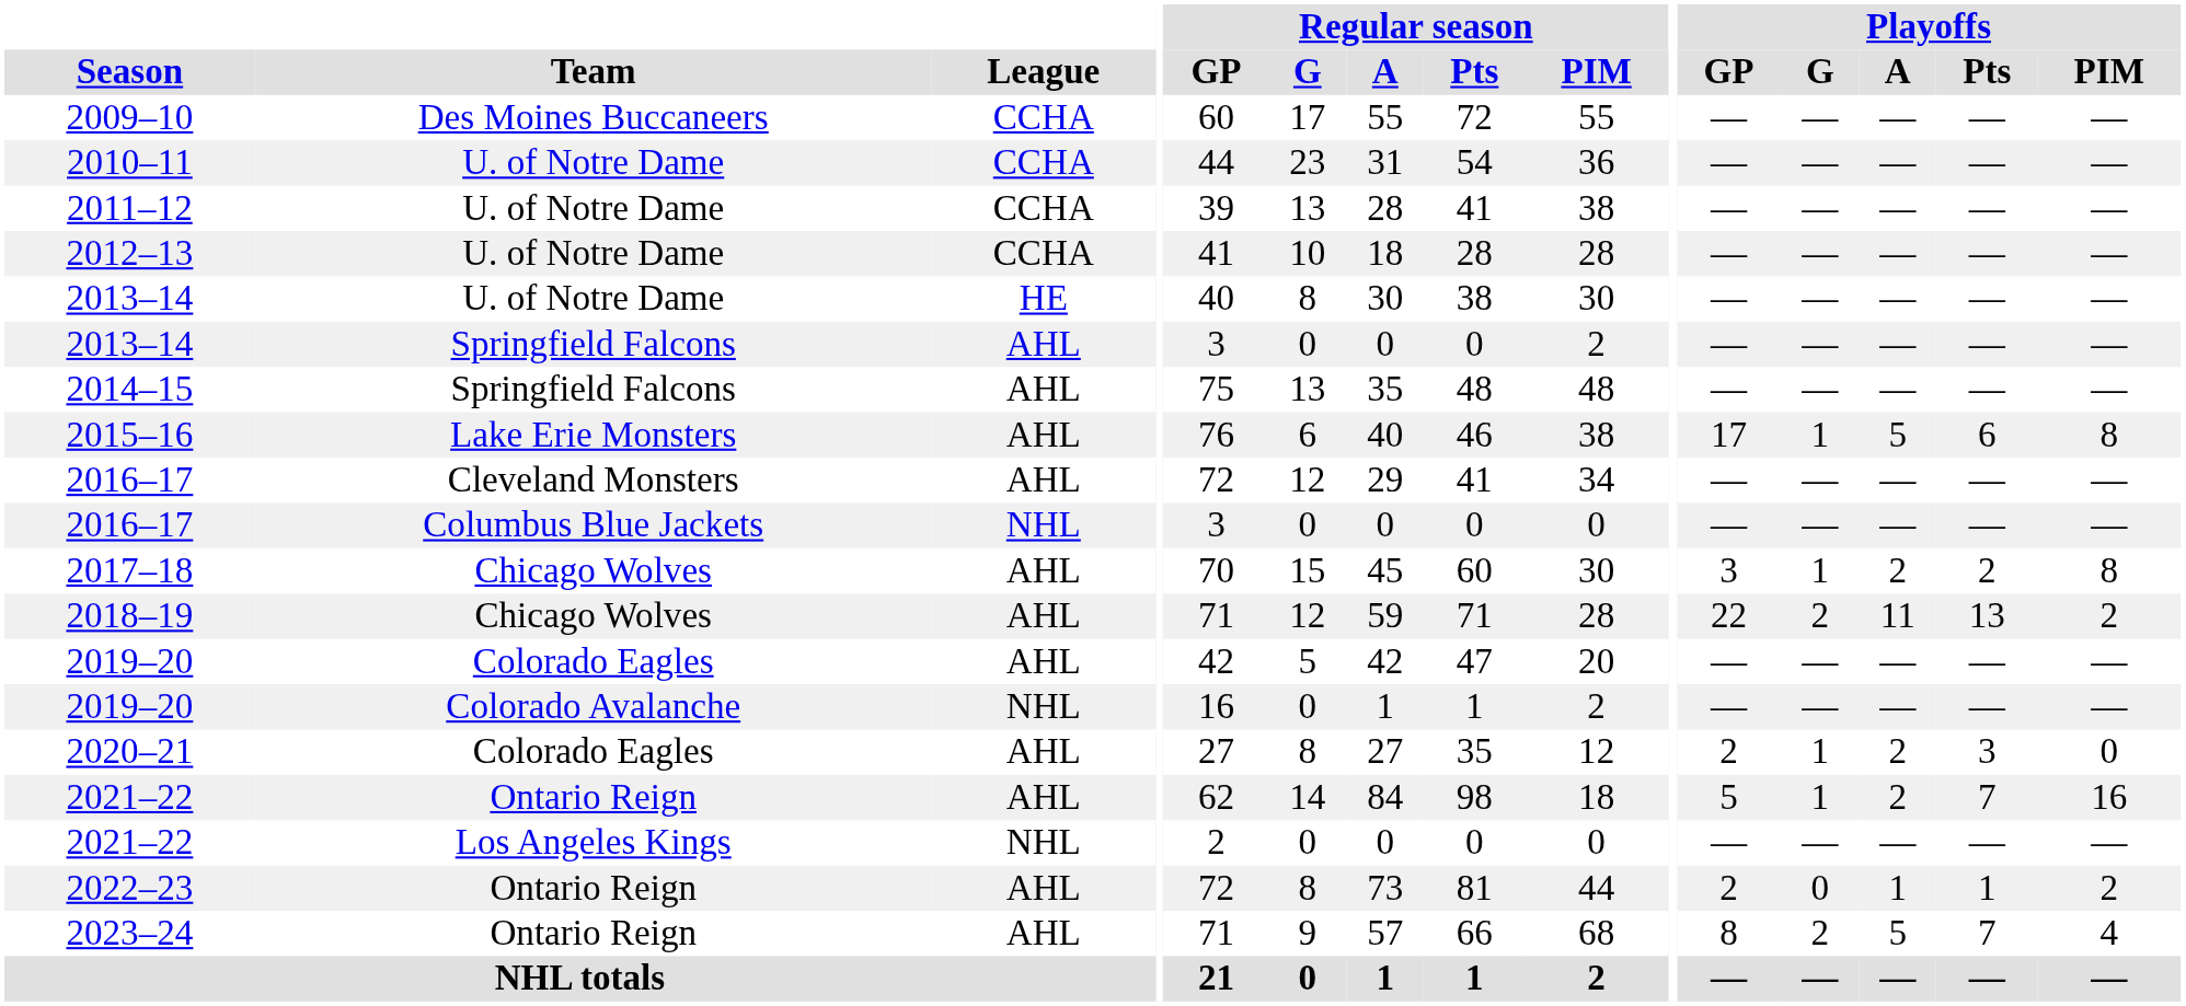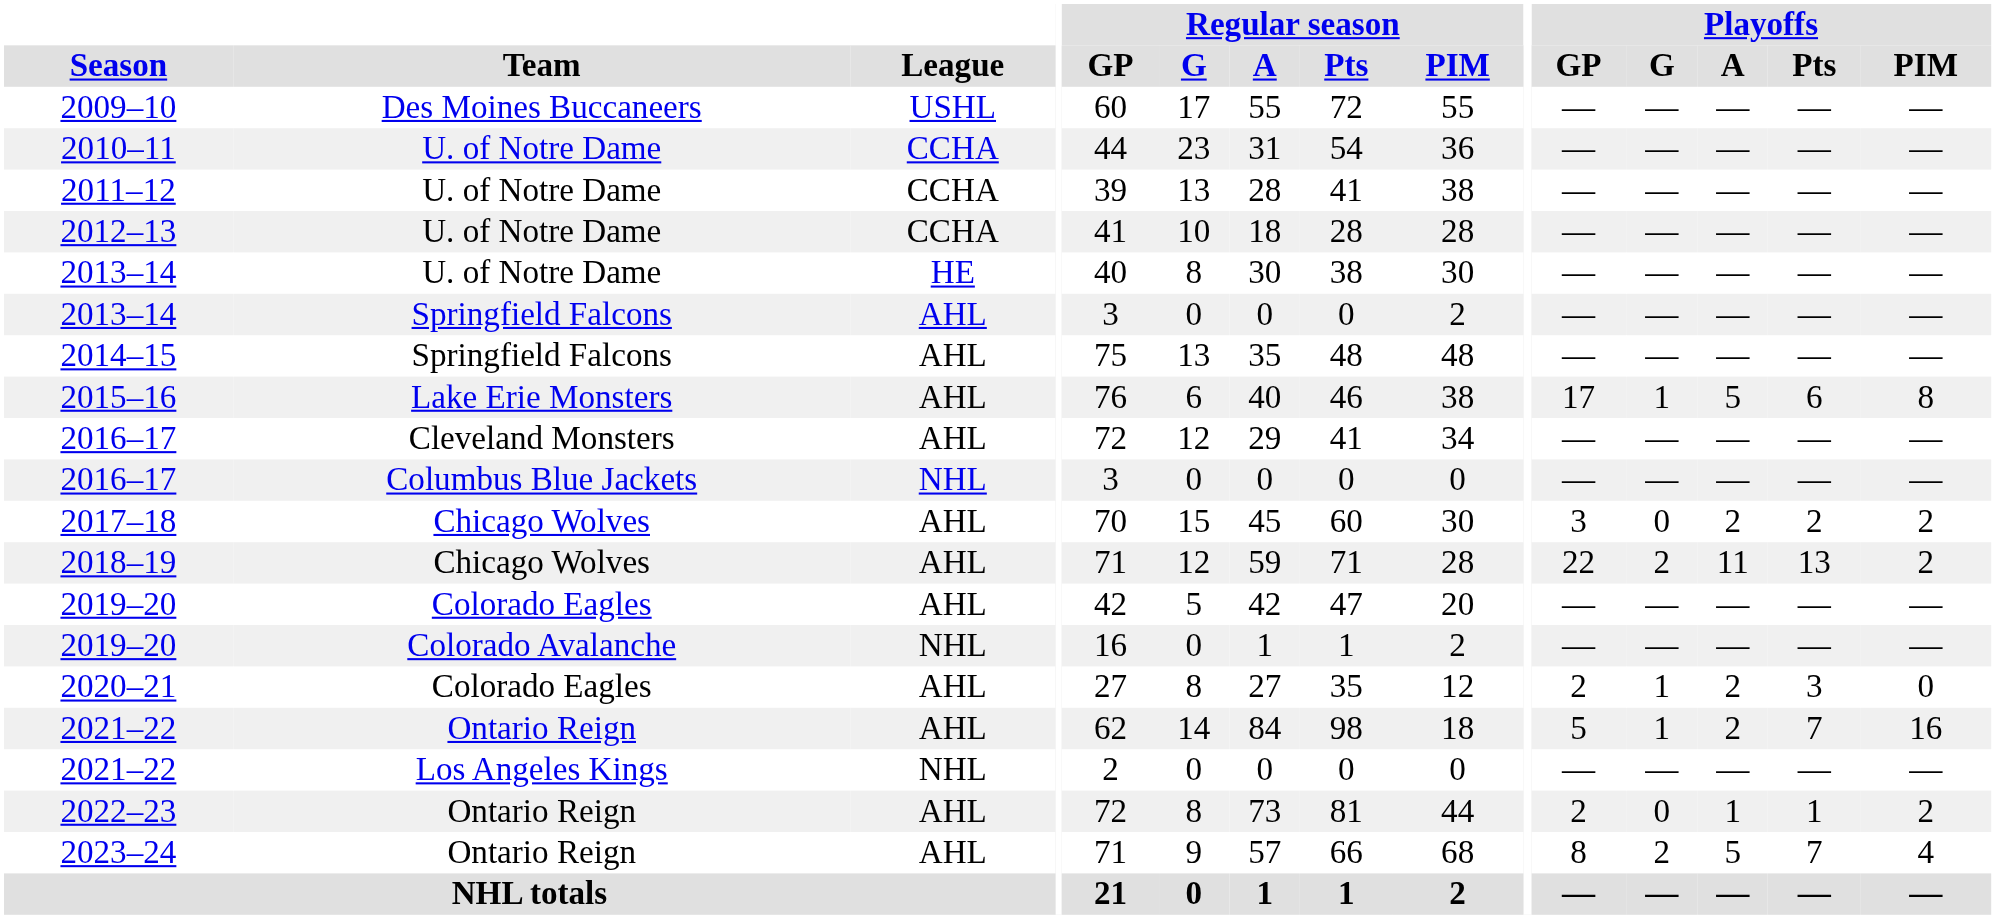2009–10 | League: CCHA -> USHL
2017–18 | Playoffs / G: 1 -> 0
2017–18 | Playoffs / PIM: 8 -> 2
